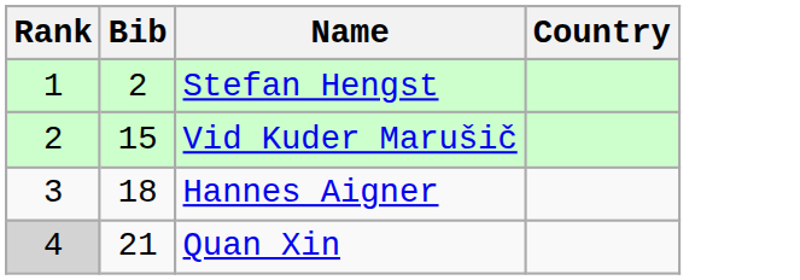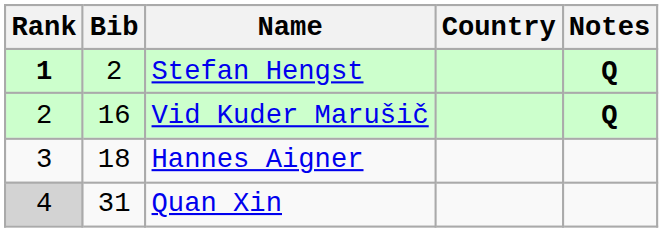+ column: Notes | Q | Q
Stefan Hengst | Rank: normal -> bold
Vid Kuder Marušič | Bib: 15 -> 16
Quan Xin | Bib: 21 -> 31
